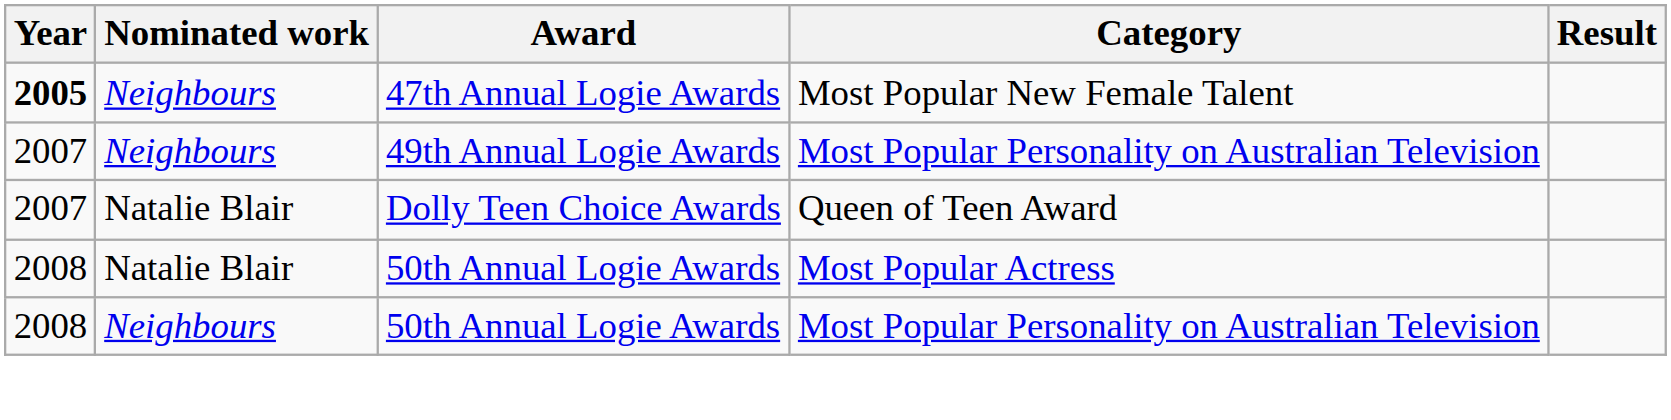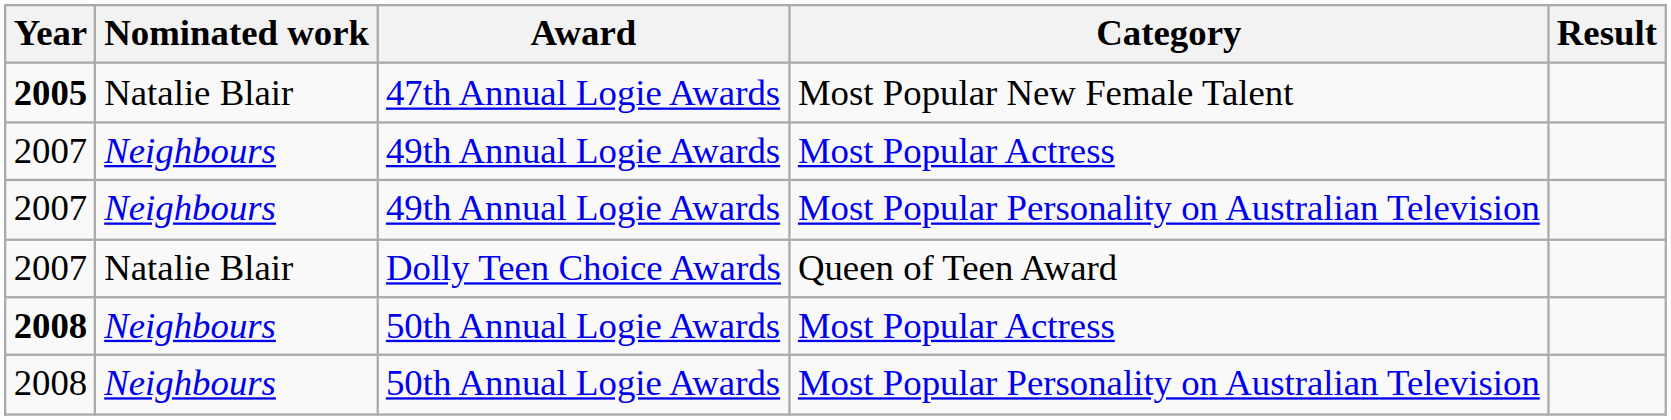47th Annual Logie Awards | Nominated work: Neighbours -> Natalie Blair
+ row: 2007 | Neighbours | 49th Annual Logie Awards | Most Popular Actress
50th Annual Logie Awards / Most Popular Actress | Year: normal -> bold
50th Annual Logie Awards / Most Popular Actress | Nominated work: Natalie Blair -> Neighbours
